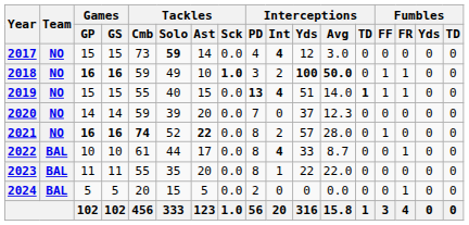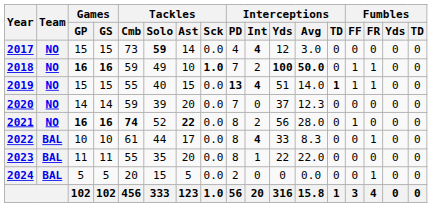2018 | Interceptions / PD: 3 -> 7
2021 | Interceptions / Yds: 57 -> 56
2022 | Interceptions / Avg: 8.7 -> 8.3
